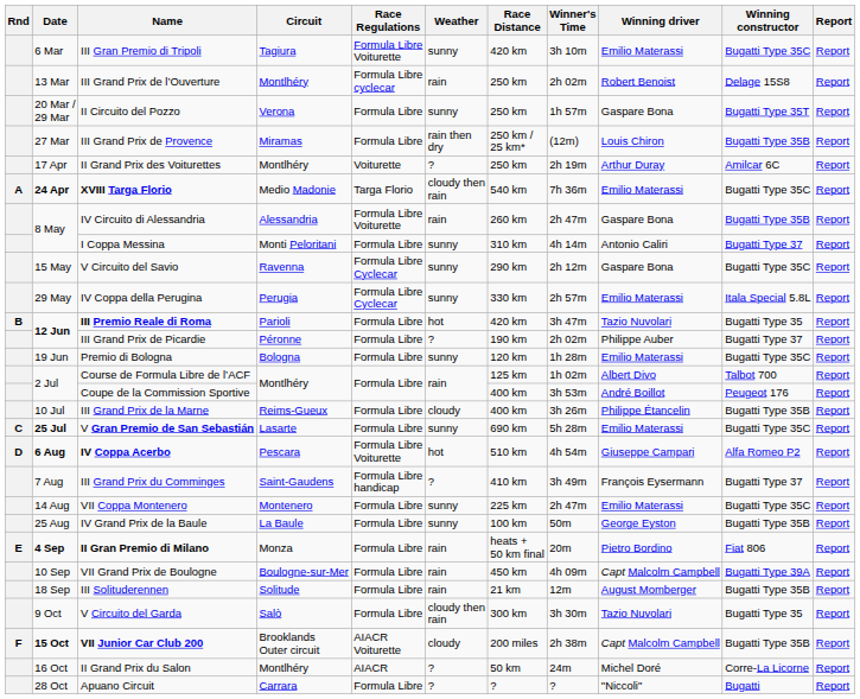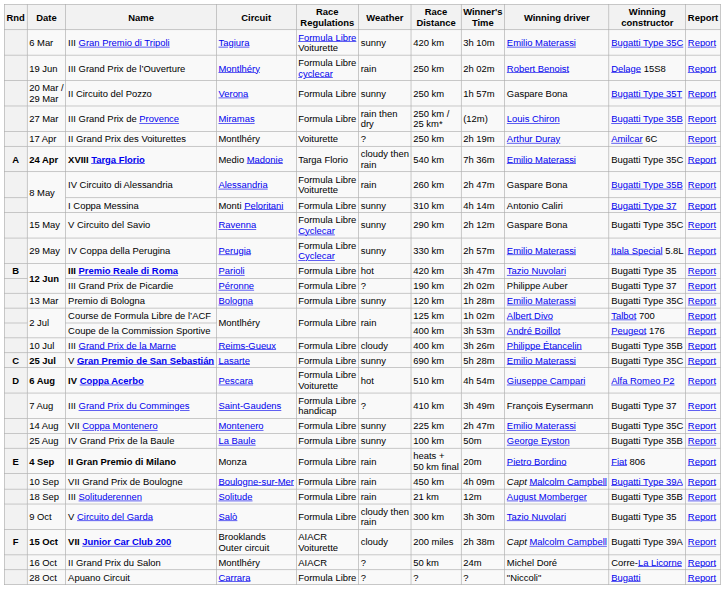III Grand Prix de l’Ouverture | Date: 13 Mar -> 19 Jun
Premio di Bologna | Date: 19 Jun -> 13 Mar
VII Junior Car Club 200 | Winning constructor: Bugatti Type 35B -> Bugatti Type 39A
